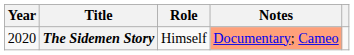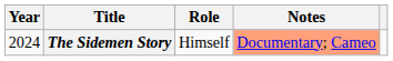The Sidemen Story | Year: 2020 -> 2024
